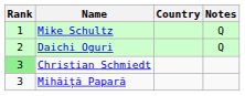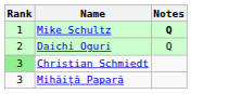- column: Country
Mike Schultz | Notes: normal -> bold
